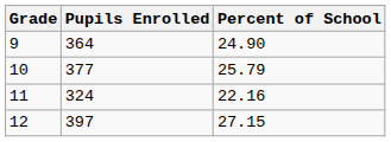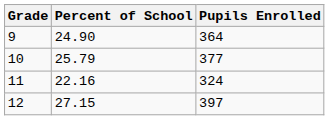columns swapped: Pupils Enrolled <-> Percent of School
